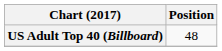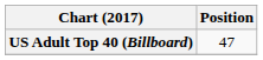US Adult Top 40 (Billboard) | Position: 48 -> 47
